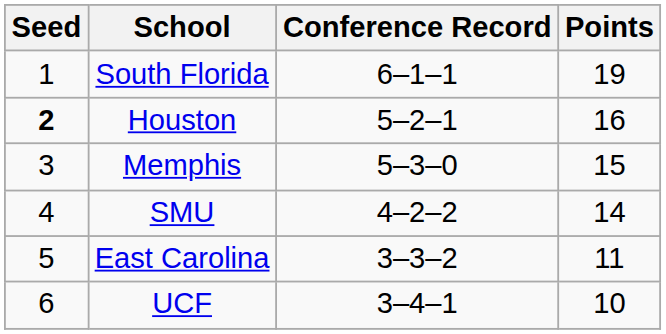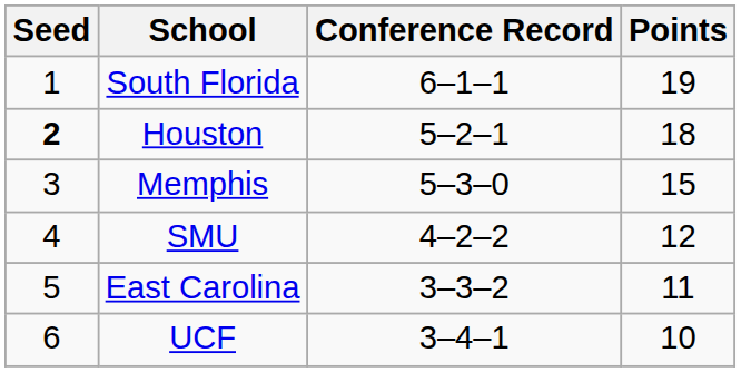Houston | Points: 16 -> 18
SMU | Points: 14 -> 12
